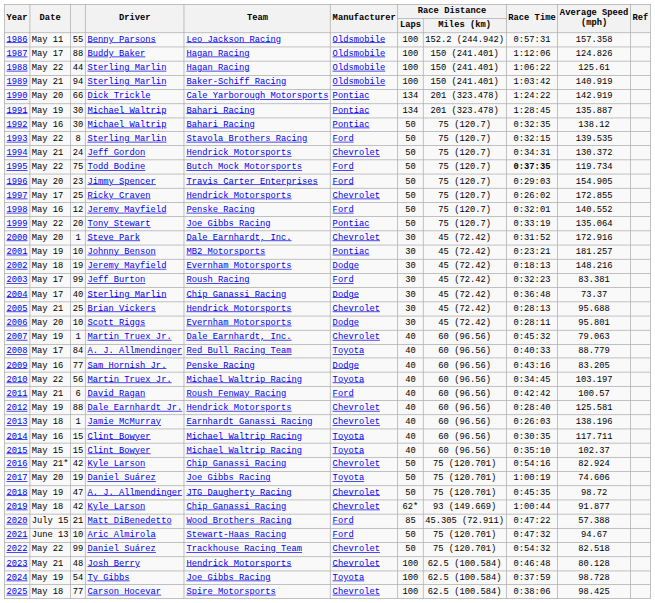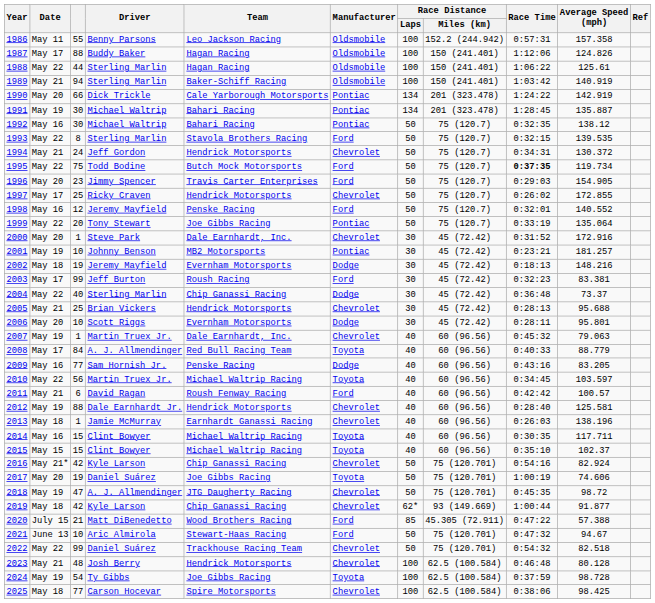2004 | Date: May 17 -> May 22
2010 | Average Speed (mph): 103.197 -> 103.597
